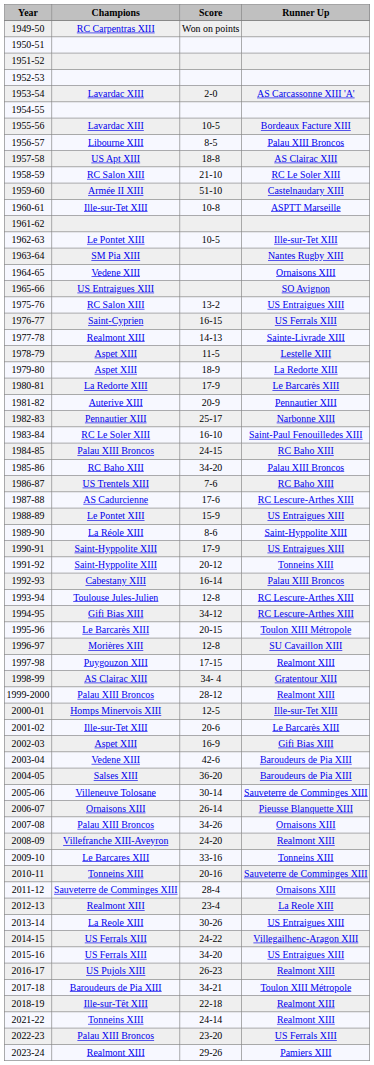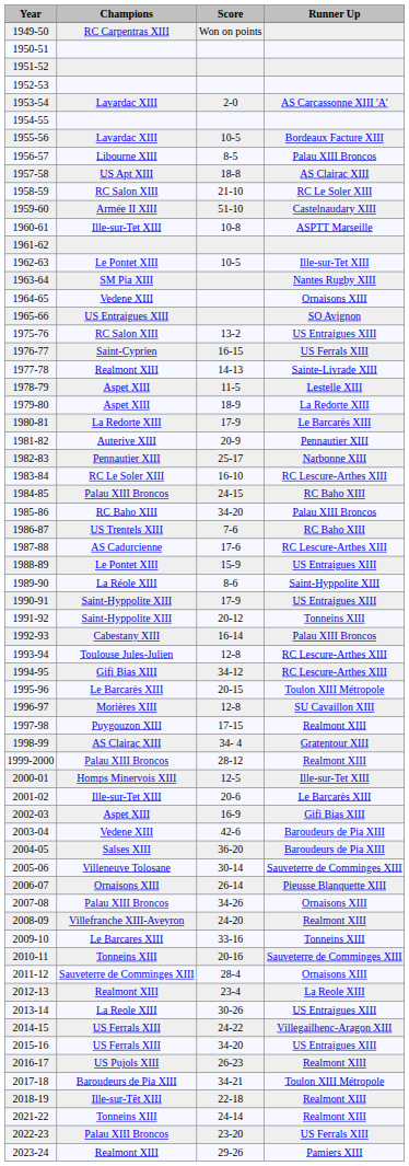1983-84 | Runner Up: Saint-Paul Fenouilledes XIII -> RC Lescure-Arthes XIII
